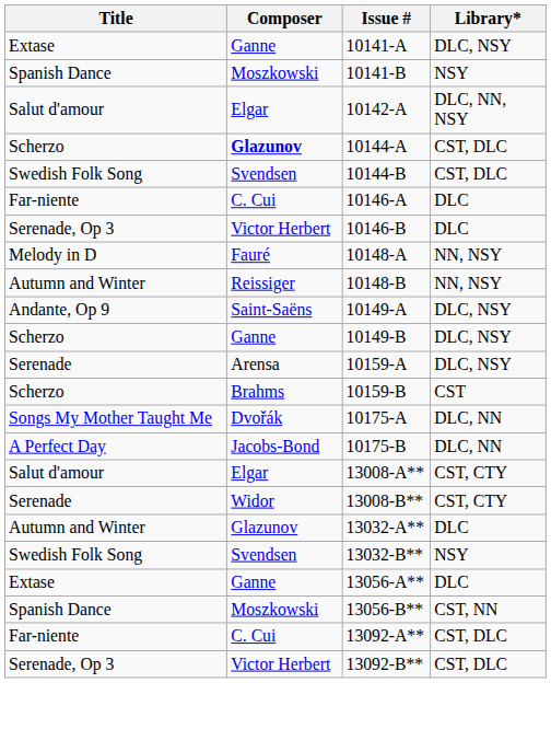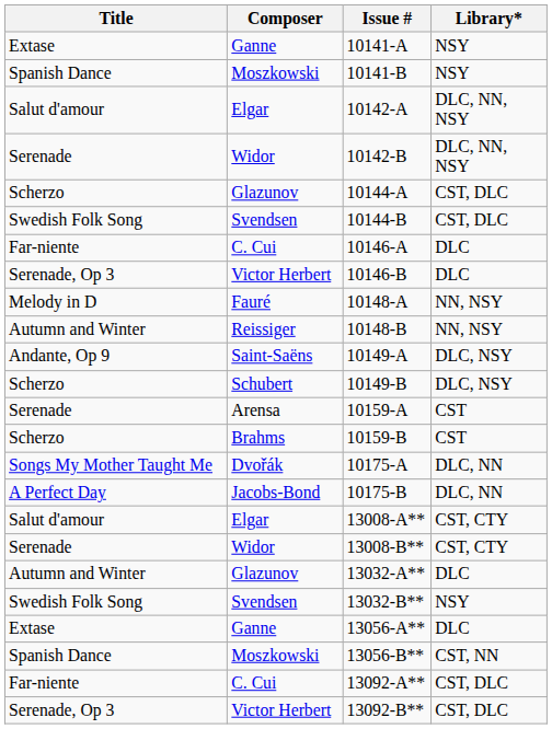10141-A | Library*: DLC, NSY -> NSY
+ row: Serenade | Widor | 10142-B | DLC, NN, NSY
10144-A | Composer: bold -> normal
10149-B | Composer: Ganne -> Schubert
10159-A | Library*: DLC, NSY -> CST
